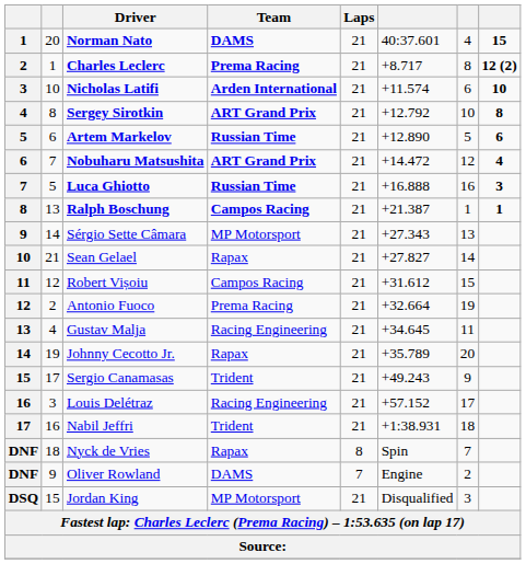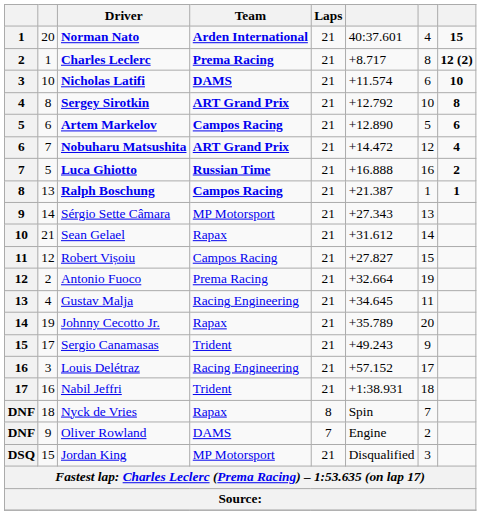Norman Nato | Team: DAMS -> Arden International
Nicholas Latifi | Team: Arden International -> DAMS
Artem Markelov | Team: Russian Time -> Campos Racing
Luca Ghiotto | column 8: 3 -> 2
Sean Gelael | column 6: +27.827 -> +31.612
Robert Vișoiu | column 6: +31.612 -> +27.827
